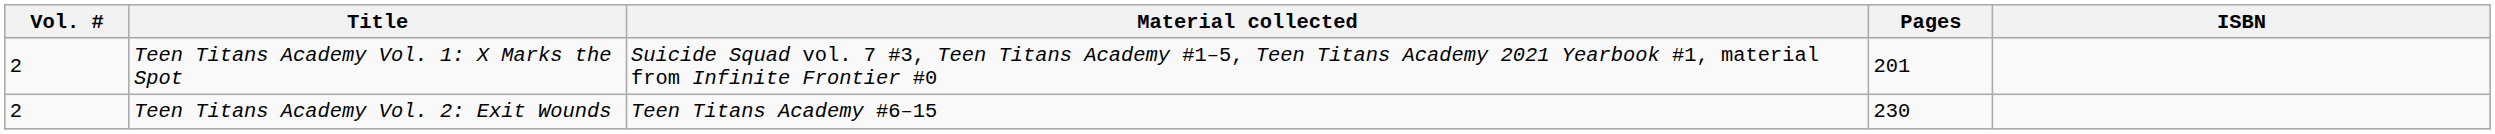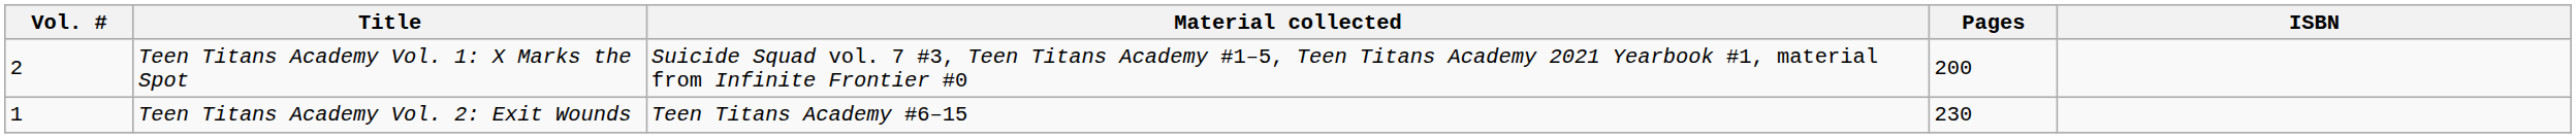Teen Titans Academy Vol. 1: X Marks the Spot | Pages: 201 -> 200
Teen Titans Academy Vol. 2: Exit Wounds | Vol. #: 2 -> 1
